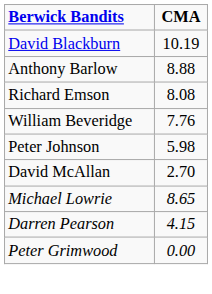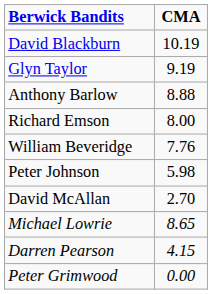+ row: Glyn Taylor | 9.19
Richard Emson | CMA: 8.08 -> 8.00
